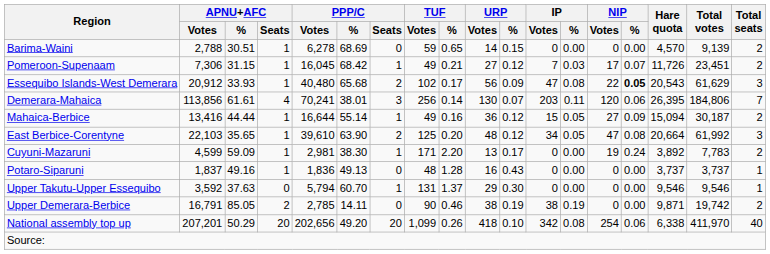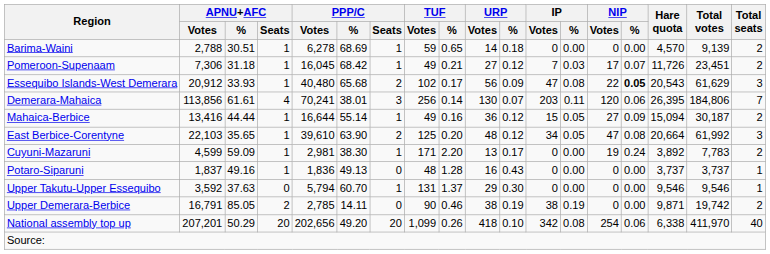Barima-Waini | PPP/C / Seats: 0 -> 1
Barima-Waini | URP / %: 0.15 -> 0.18
Pomeroon-Supenaam | APNU+AFC / %: 31.15 -> 31.18
